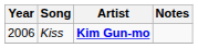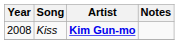Kiss | Year: 2006 -> 2008
